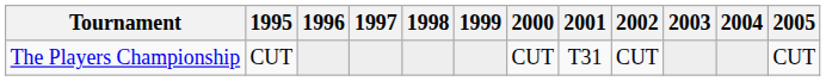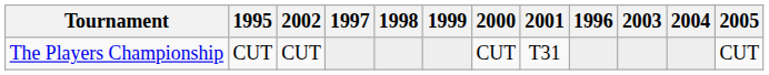columns swapped: 1996 <-> 2002
